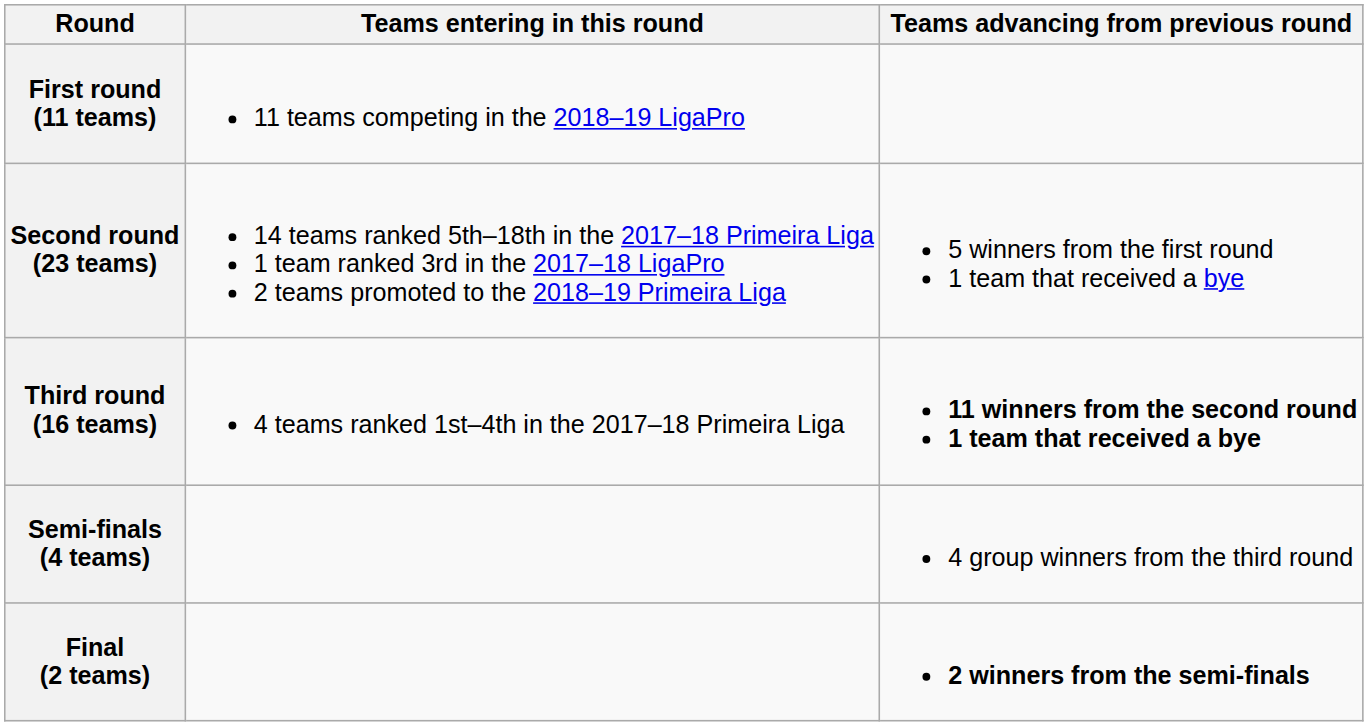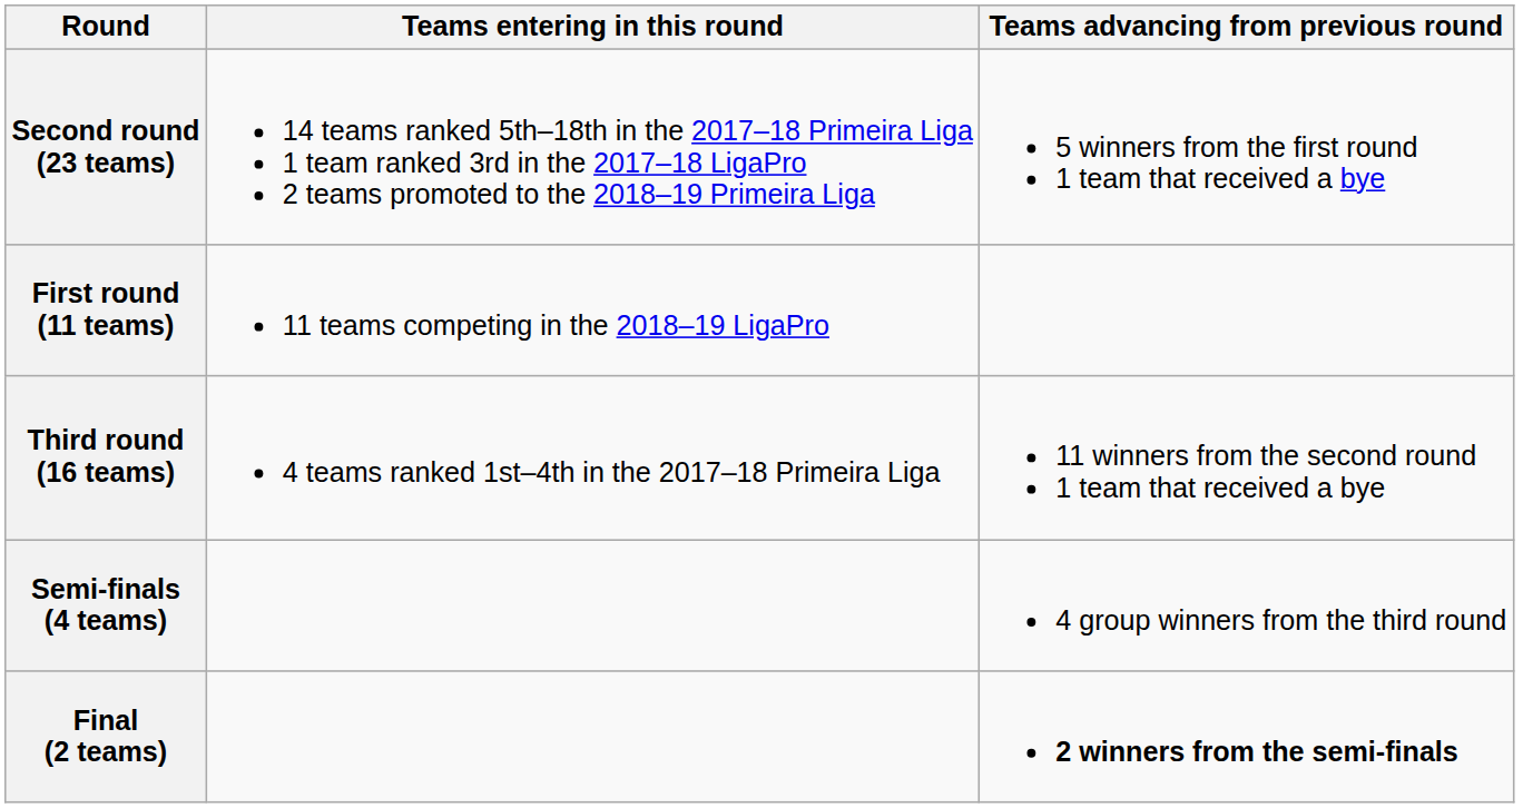rows swapped: First round (11 teams) <-> Second round (23 teams)
Third round (16 teams) | Teams advancing from previous round: bold -> normal
